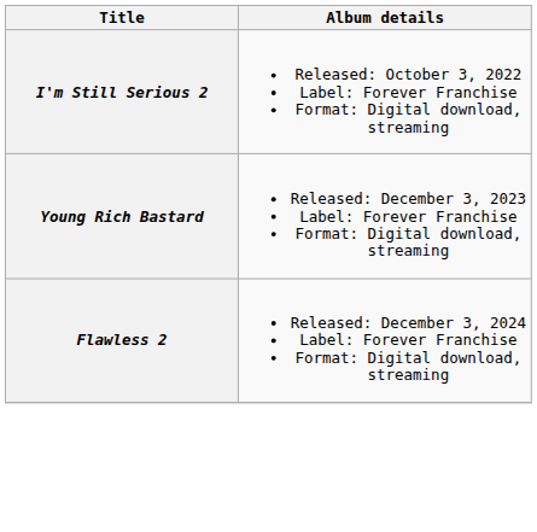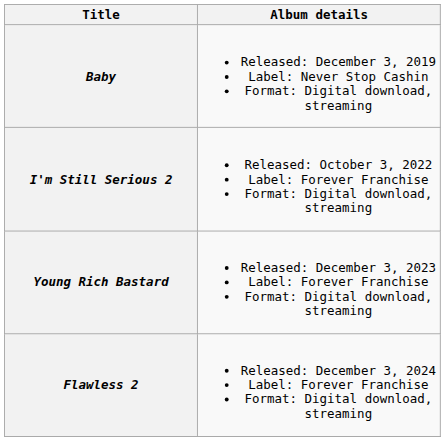+ row: Baby | Released: December 3, 2019 Label: Never Stop Cashin Format: Digital download, streaming
